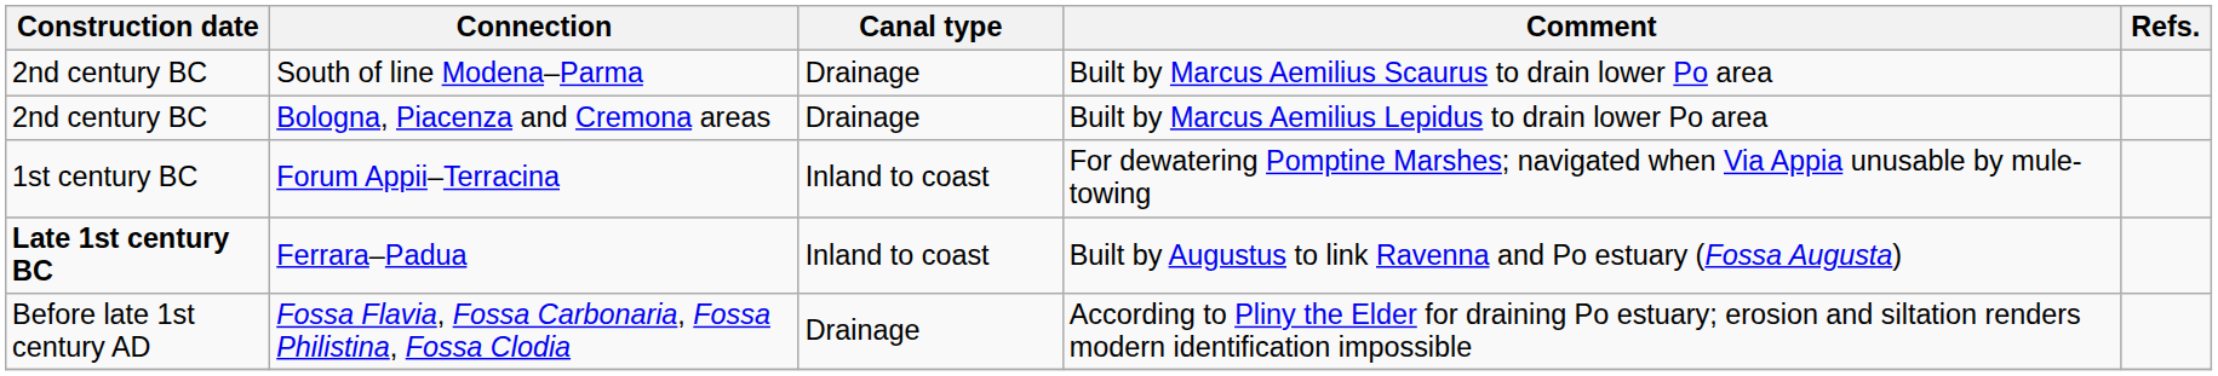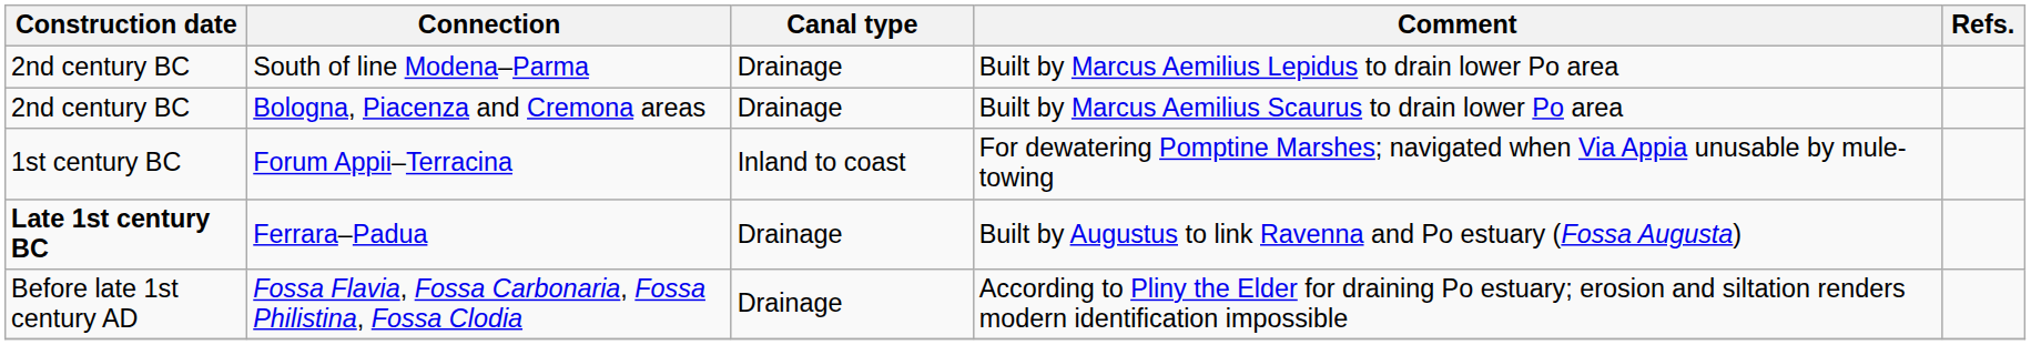South of line Modena–Parma | Comment: Built by Marcus Aemilius Scaurus to drain lower Po area -> Built by Marcus Aemilius Lepidus to drain lower Po area
Bologna, Piacenza and Cremona areas | Comment: Built by Marcus Aemilius Lepidus to drain lower Po area -> Built by Marcus Aemilius Scaurus to drain lower Po area
Ferrara–Padua | Canal type: Inland to coast -> Drainage
